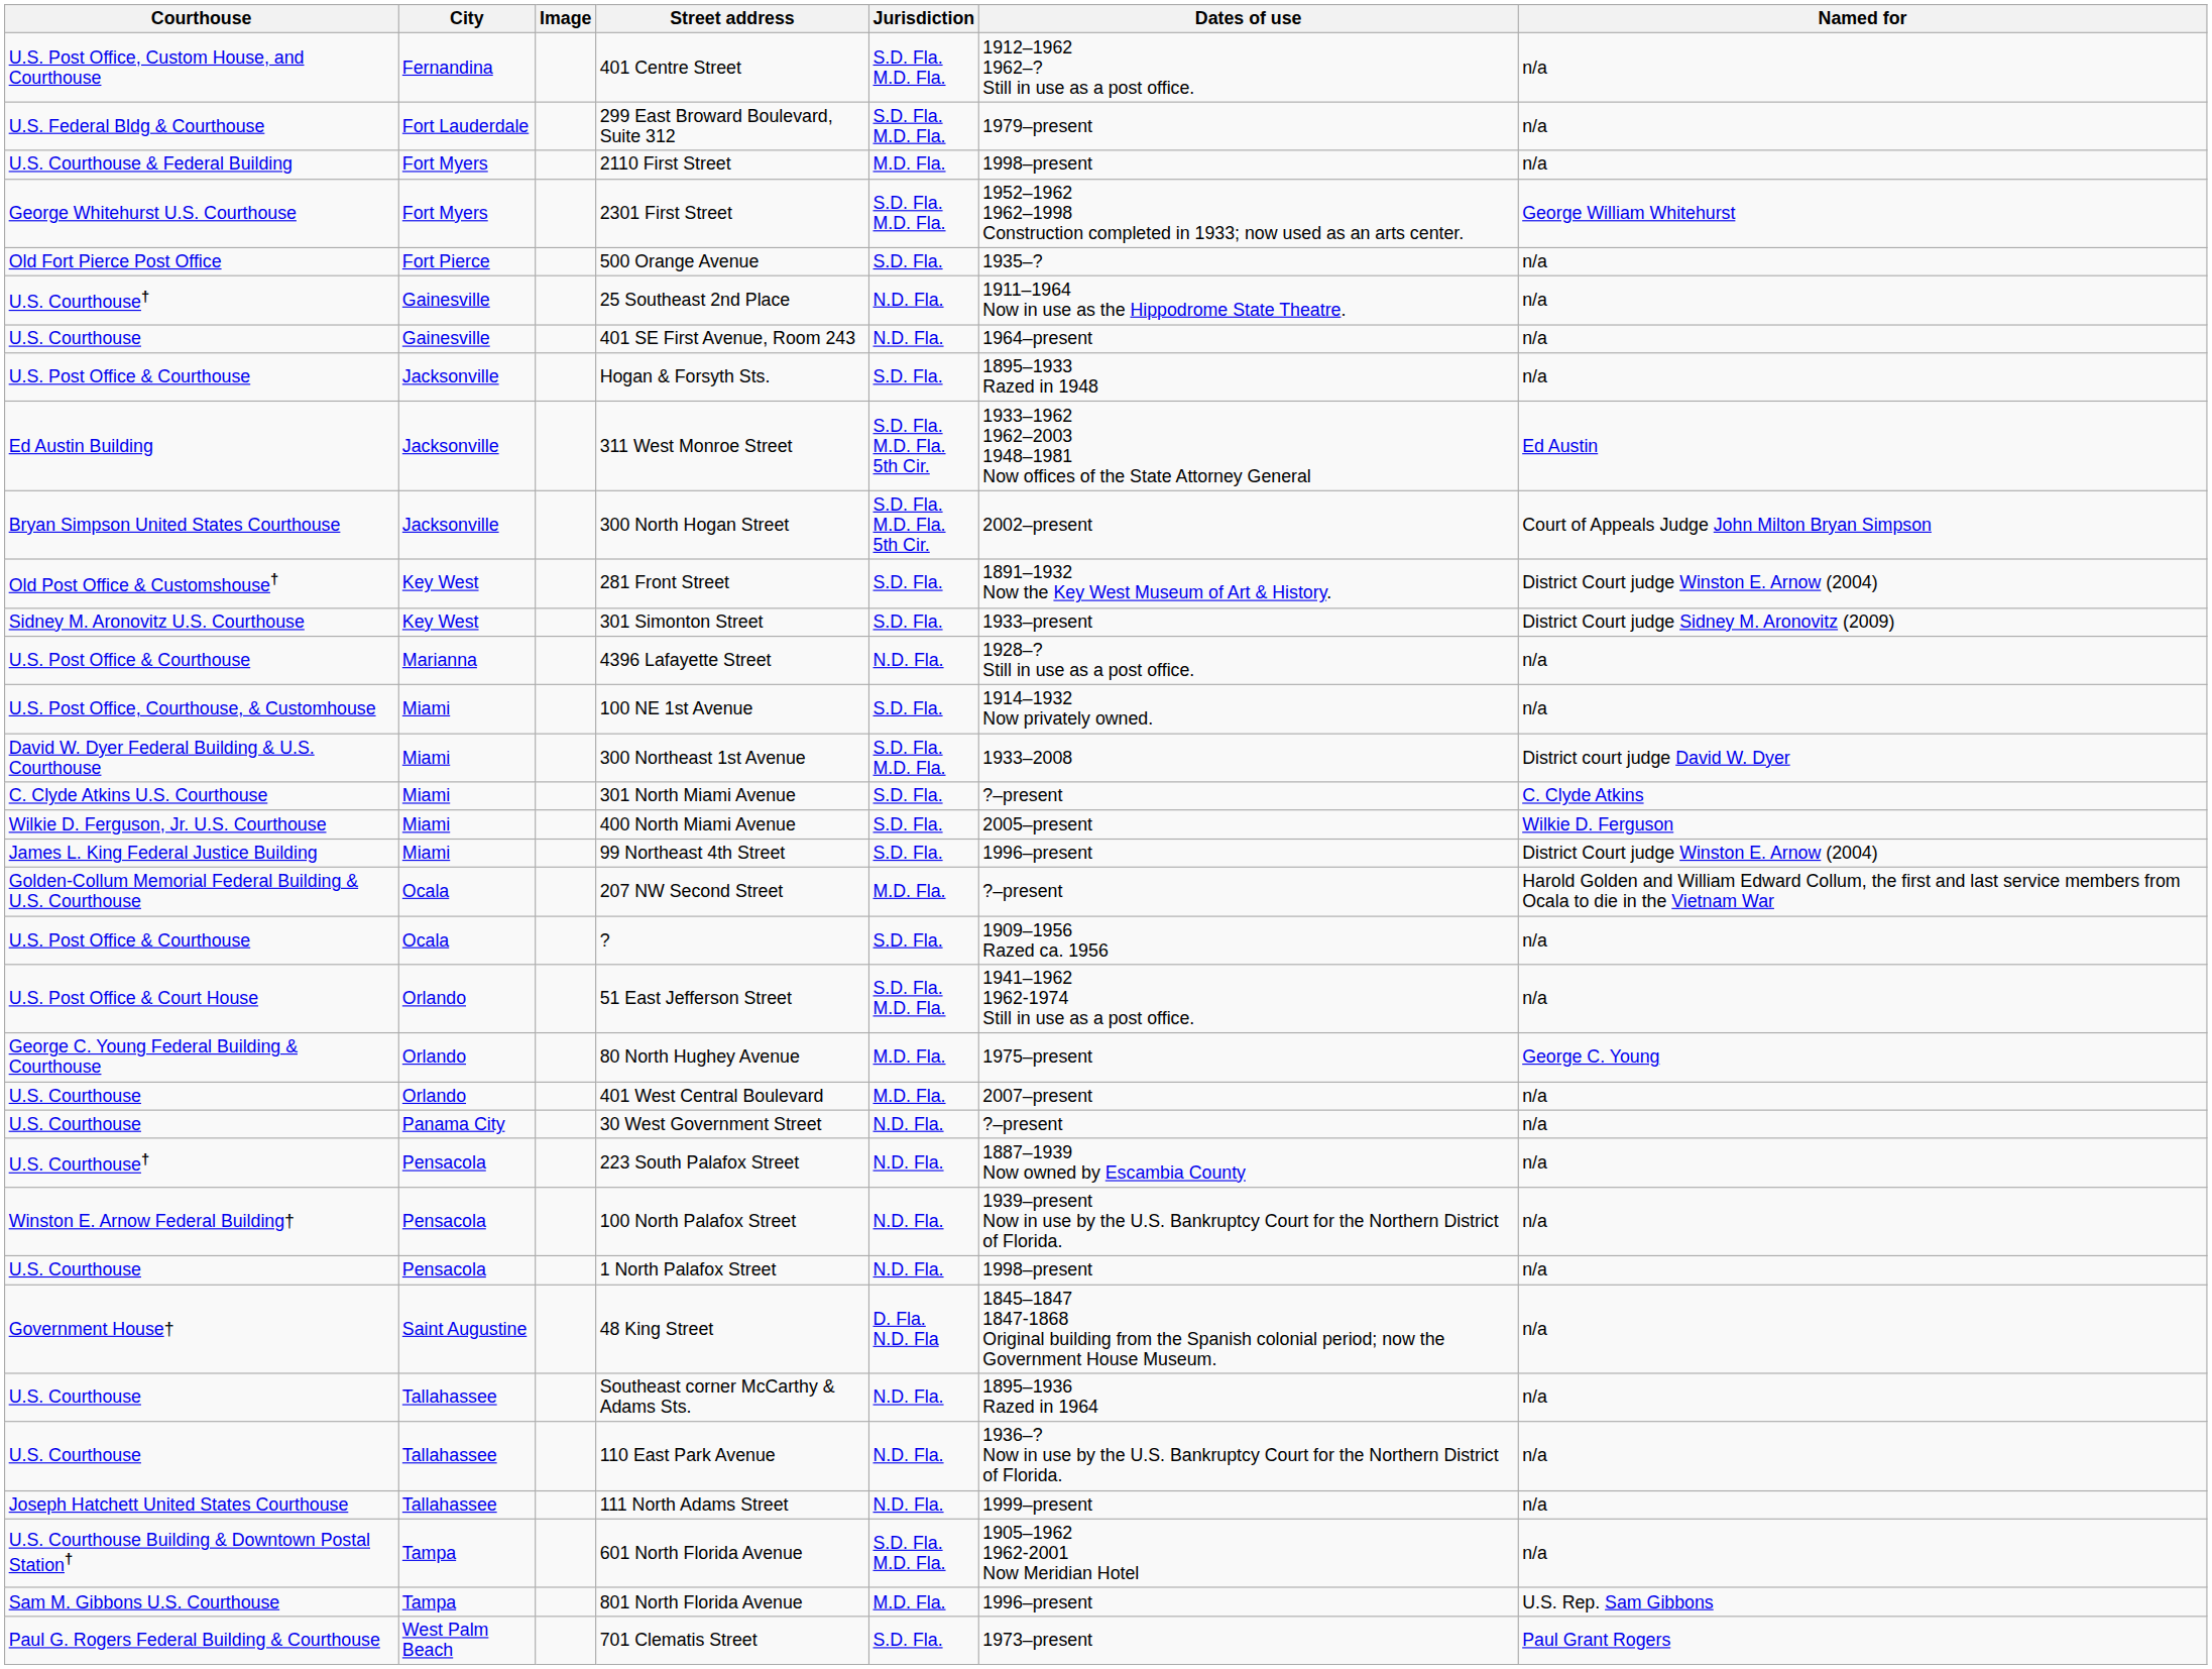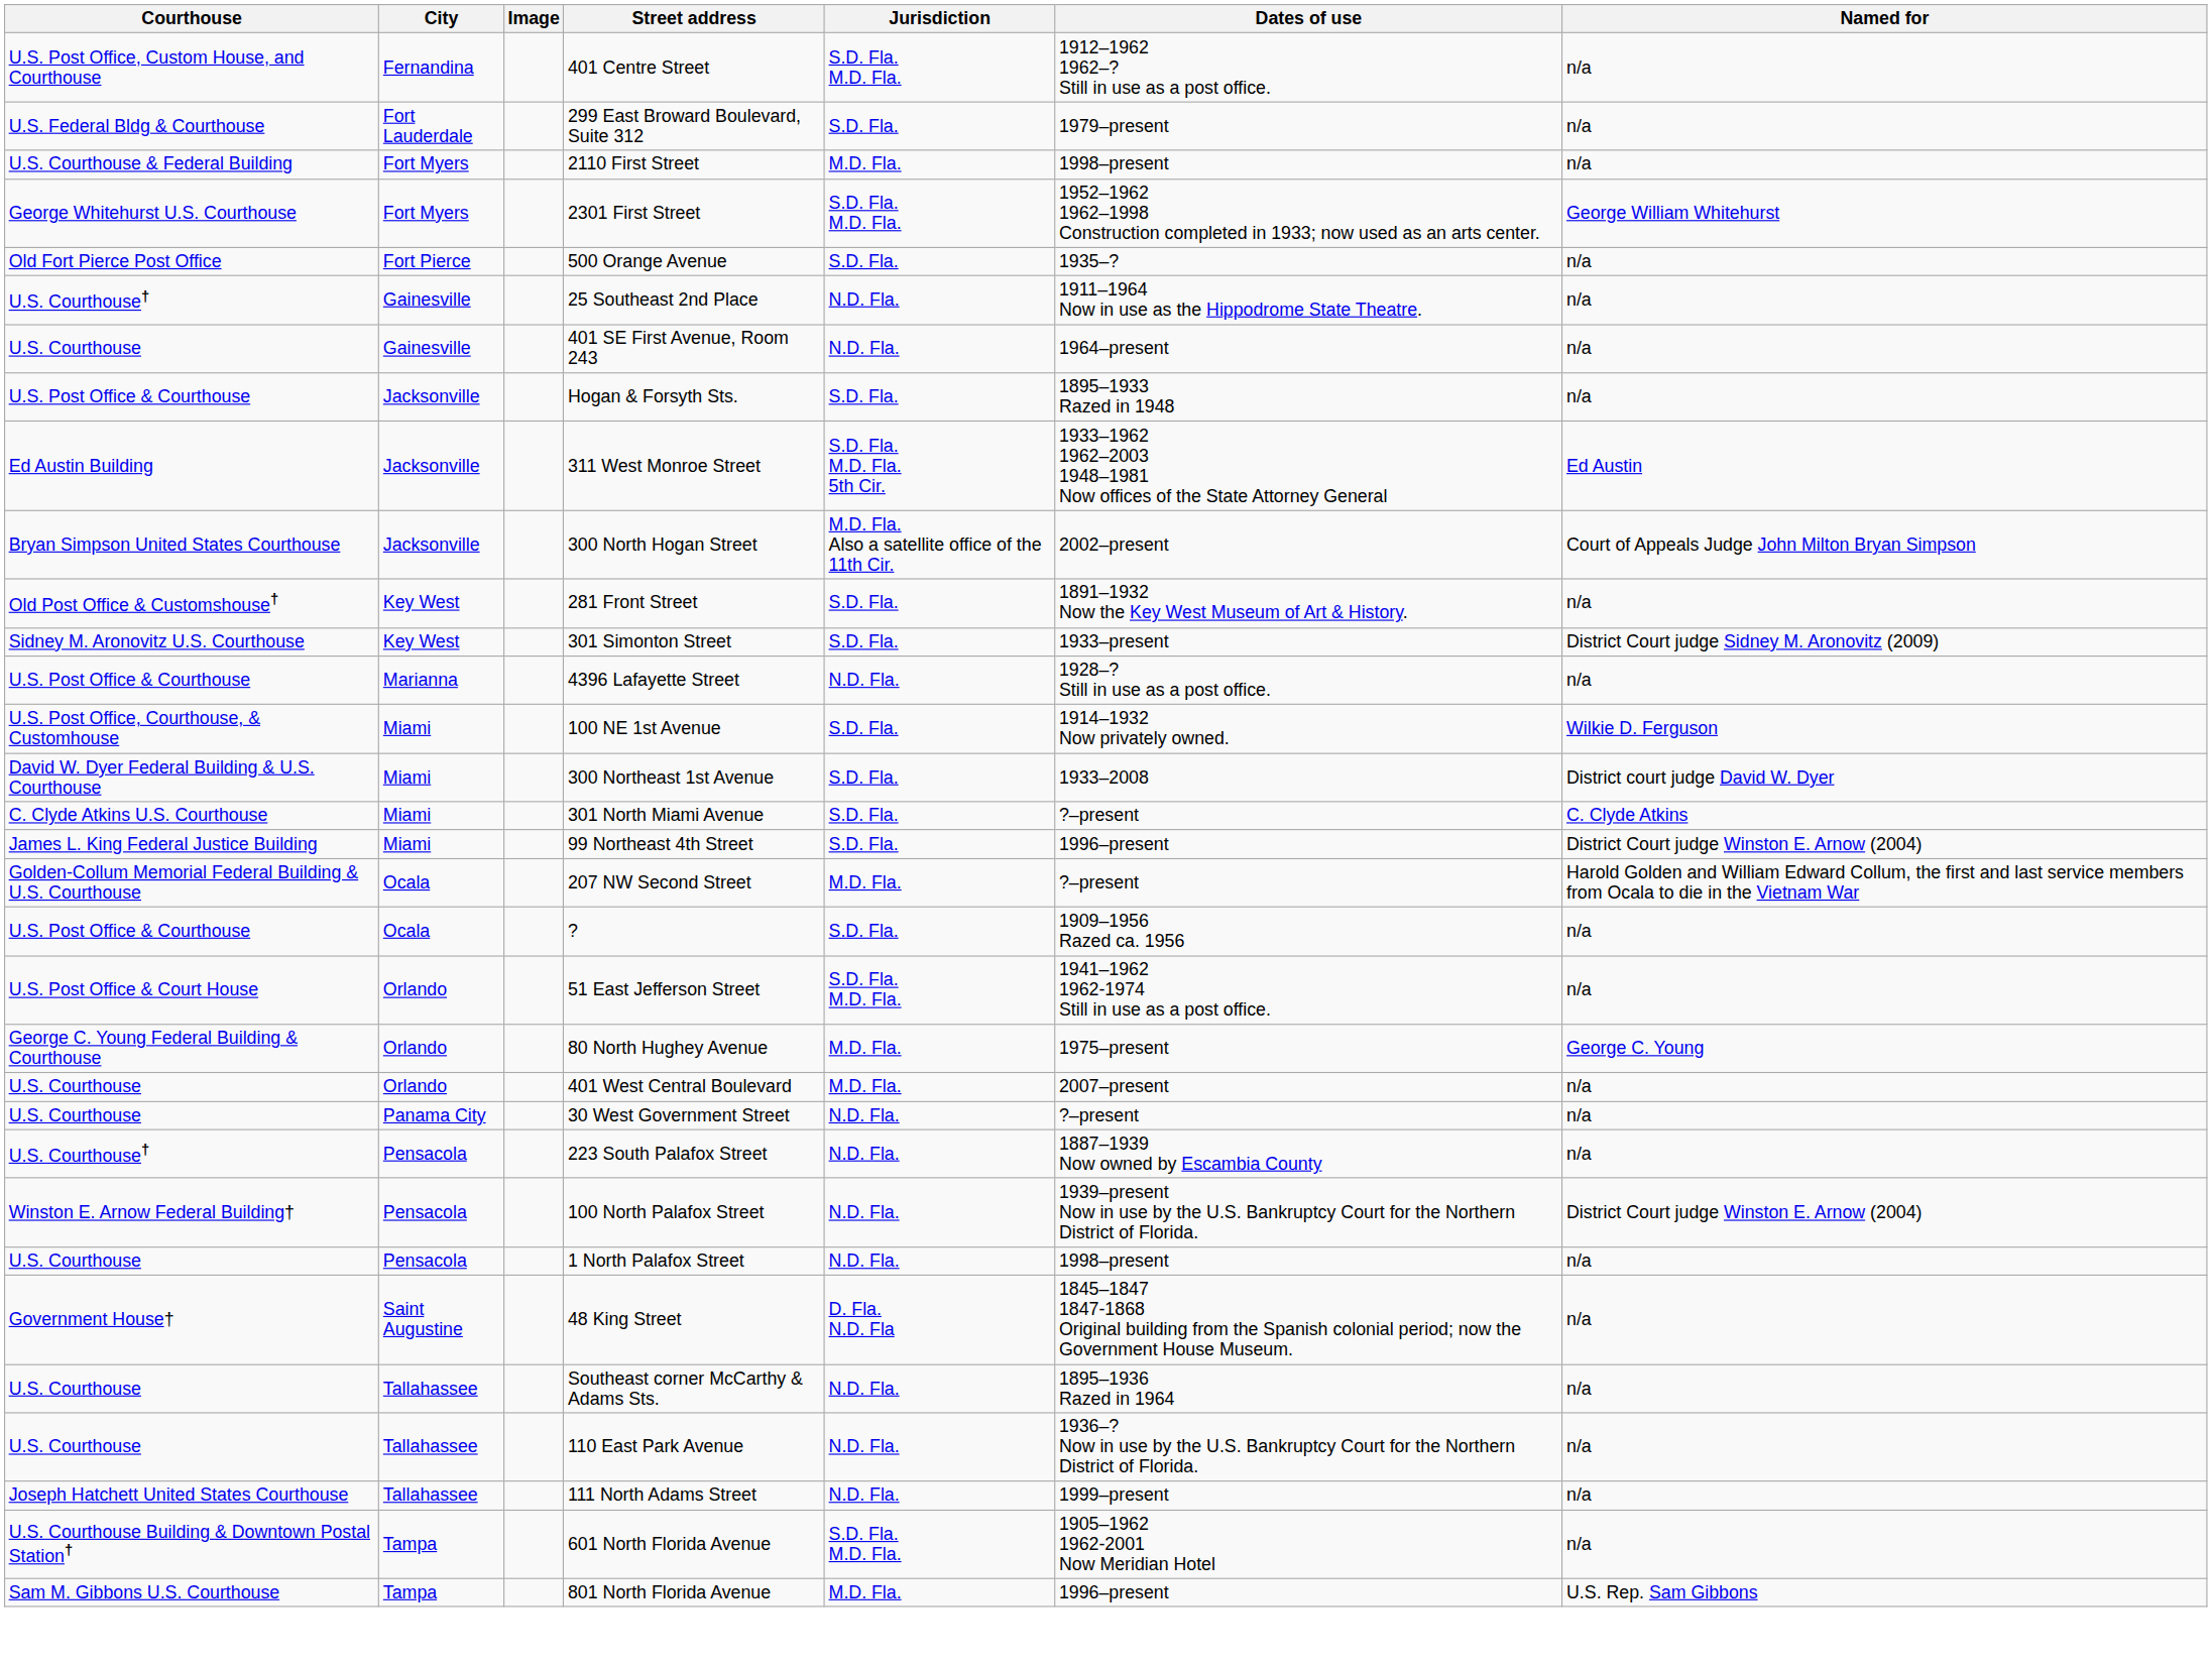299 East Broward Boulevard, Suite 312 | Jurisdiction: S.D. Fla. M.D. Fla. -> S.D. Fla.
300 North Hogan Street | Jurisdiction: S.D. Fla. M.D. Fla. 5th Cir. -> M.D. Fla. Also a satellite office of the 11th Cir.
281 Front Street | Named for: District Court judge Winston E. Arnow (2004) -> n/a
100 NE 1st Avenue | Named for: n/a -> Wilkie D. Ferguson
300 Northeast 1st Avenue | Jurisdiction: S.D. Fla. M.D. Fla. -> S.D. Fla.
- row: Wilkie D. Ferguson, Jr. U.S. Courthouse | Miami | 400 North Miami Avenue | S.D. Fla. | 2005–present | Wilkie D. Ferguson
100 North Palafox Street | Named for: n/a -> District Court judge Winston E. Arnow (2004)
- row: Paul G. Rogers Federal Building & Courthouse | West Palm Beach | 701 Clematis Street | S.D. Fla. | 1973–present | Paul Grant Rogers
